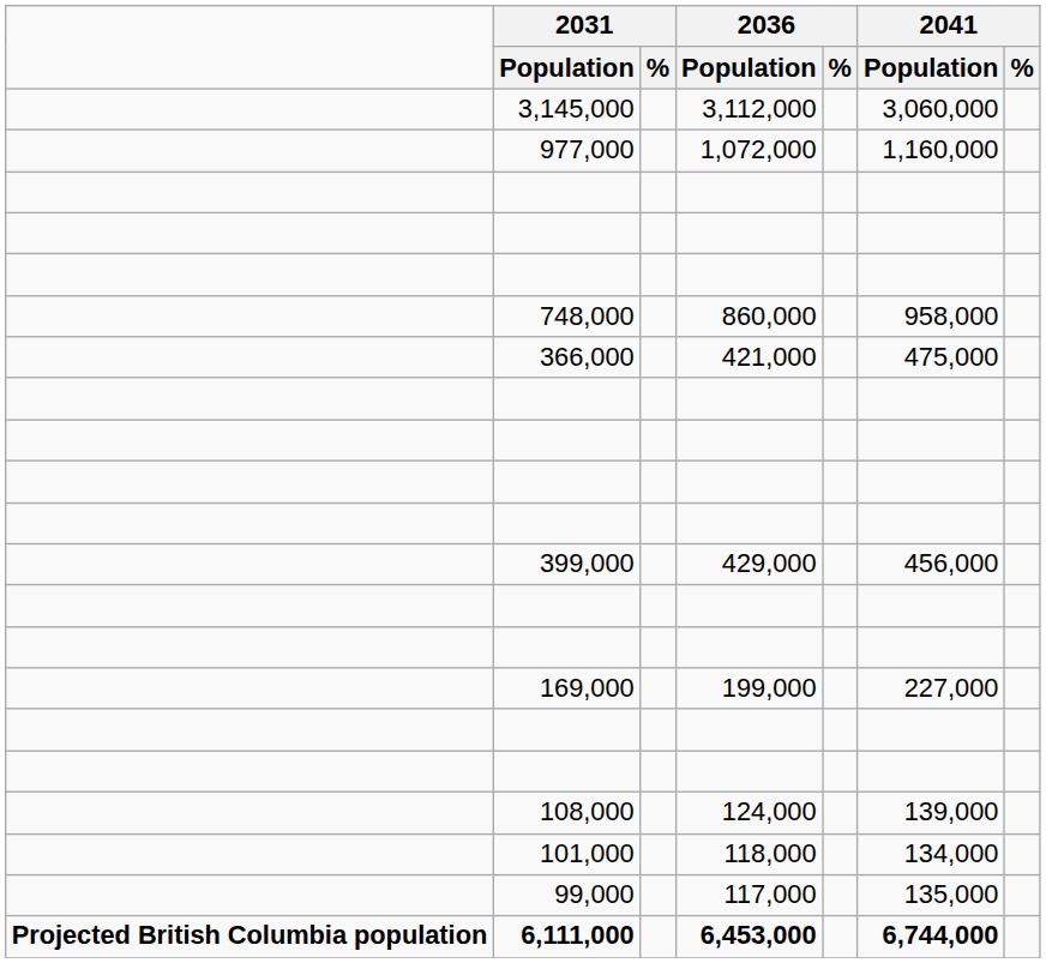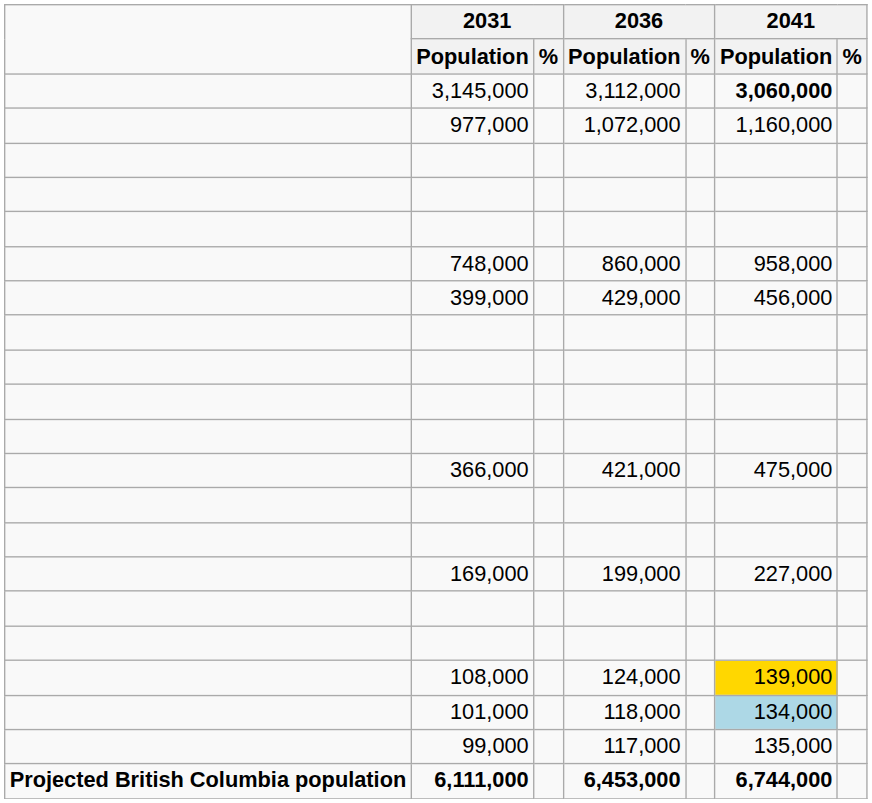3,145,000 | 2041 / Population: normal -> bold
rows swapped: 399,000 <-> 366,000
108,000 | 2041 / Population: no background -> gold background
101,000 | 2041 / Population: no background -> lightblue background
